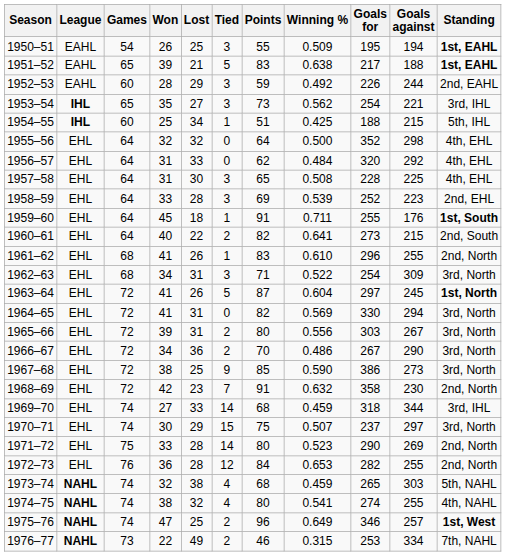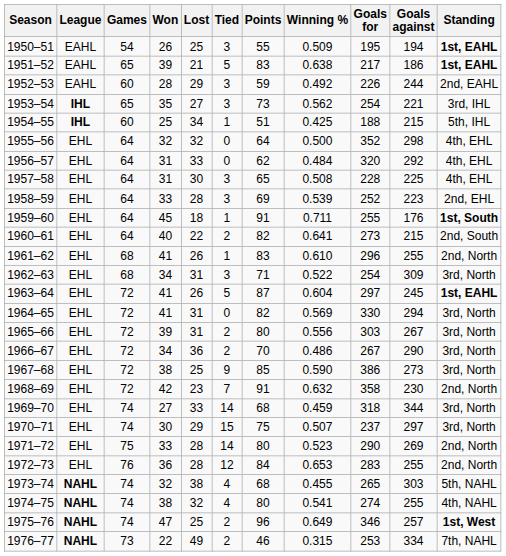1951–52 | Goals against: 188 -> 186
1963–64 | Standing: 1st, North -> 1st, EAHL
1969–70 | Standing: 3rd, IHL -> 3rd, North
1972–73 | Goals for: 282 -> 283
1973–74 | Winning %: 0.459 -> 0.455
